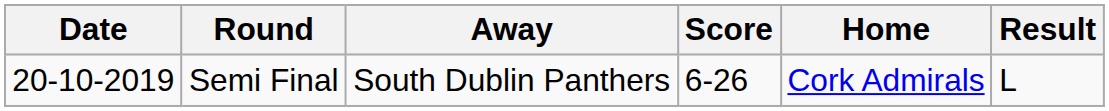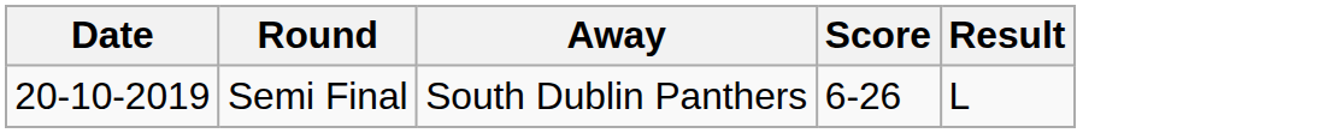- column: Home | Cork Admirals
